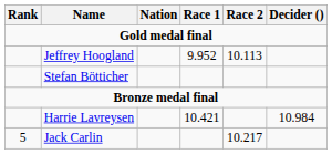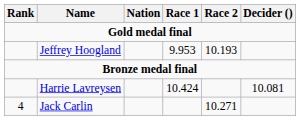Jeffrey Hoogland | Race 1: 9.952 -> 9.953
Jeffrey Hoogland | Race 2: 10.113 -> 10.193
- row: Stefan Bötticher
Harrie Lavreysen | Race 1: 10.421 -> 10.424
Harrie Lavreysen | Decider (): 10.984 -> 10.081
Jack Carlin | Rank: 5 -> 4
Jack Carlin | Race 2: 10.217 -> 10.271
